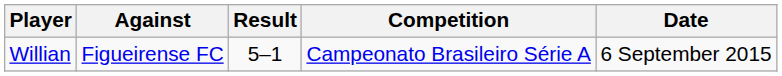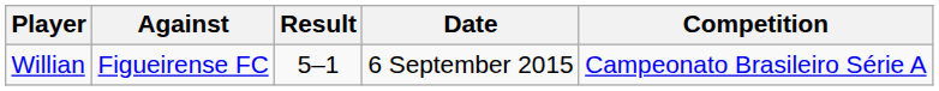columns swapped: Date <-> Competition
